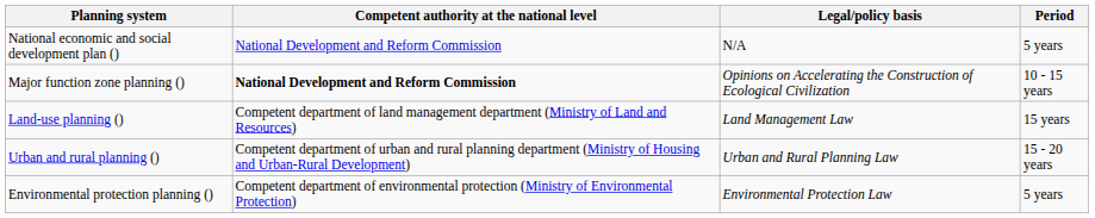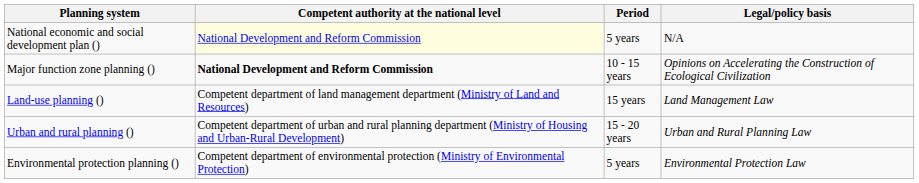columns swapped: Period <-> Legal/policy basis
National economic and social development plan () | Competent authority at the national level: no background -> lightyellow background
